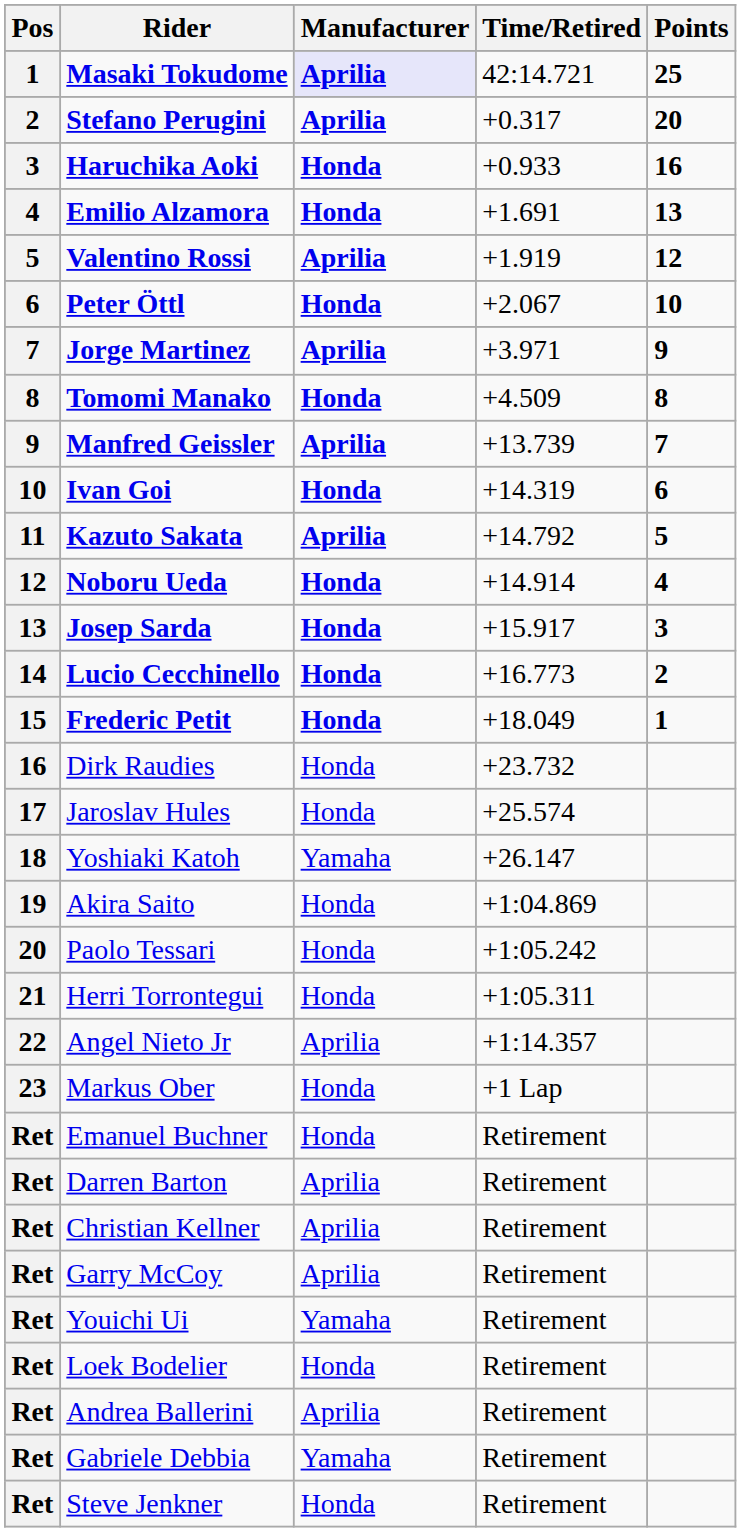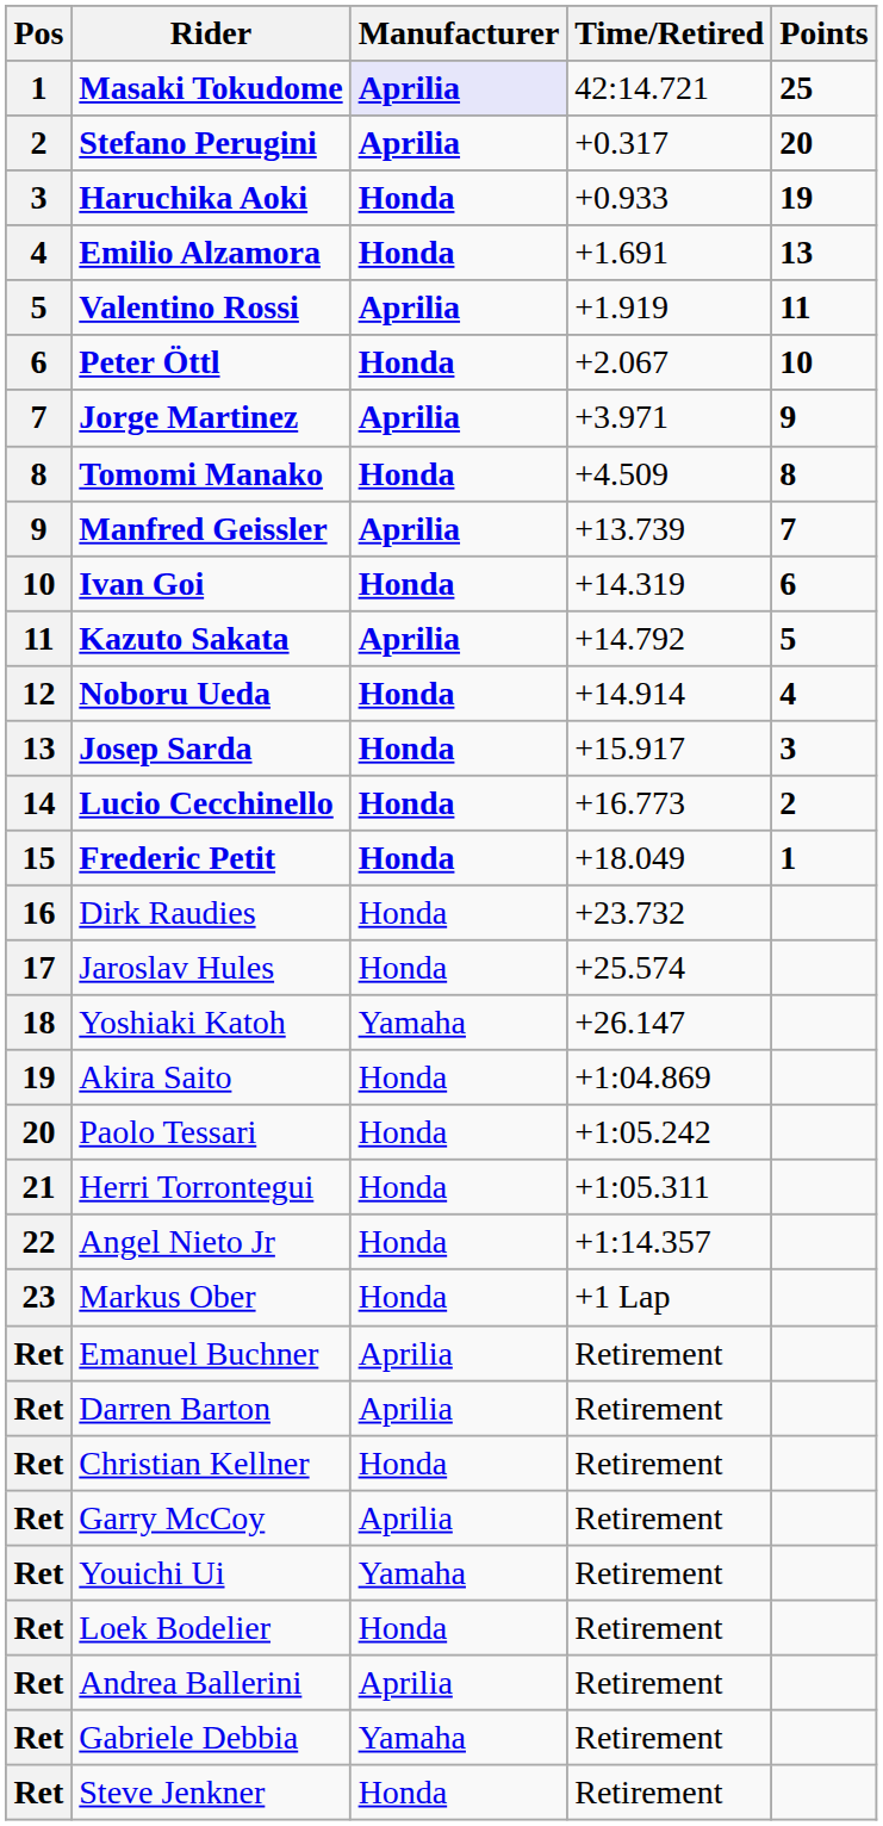Haruchika Aoki | Points: 16 -> 19
Valentino Rossi | Points: 12 -> 11
Angel Nieto Jr | Manufacturer: Aprilia -> Honda
Emanuel Buchner | Manufacturer: Honda -> Aprilia
Christian Kellner | Manufacturer: Aprilia -> Honda
